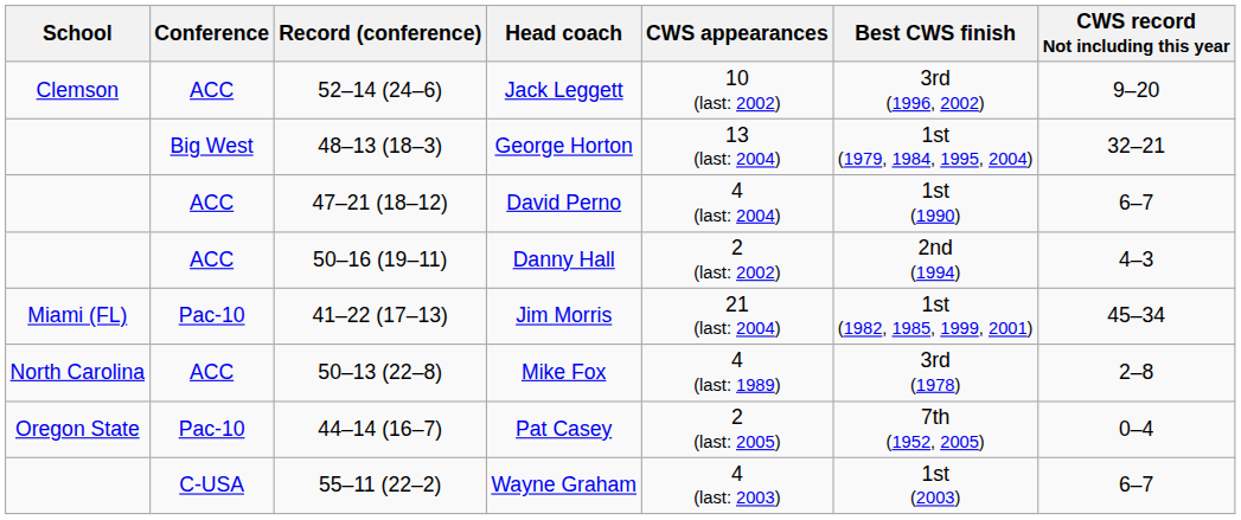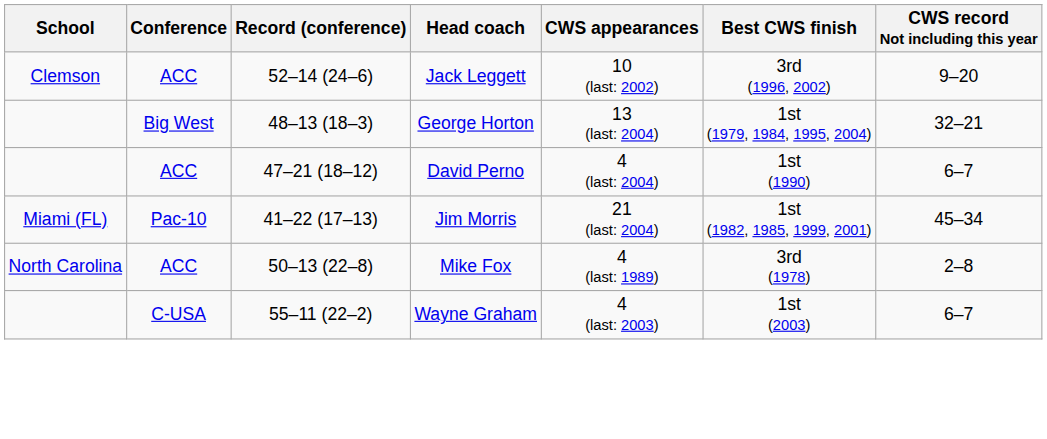- row: ACC | 50–16 (19–11) | Danny Hall | 2 (last: 2002) | 2nd (1994) | 4–3
- row: Oregon State | Pac-10 | 44–14 (16–7) | Pat Casey | 2 (last: 2005) | 7th (1952, 2005) | 0–4
